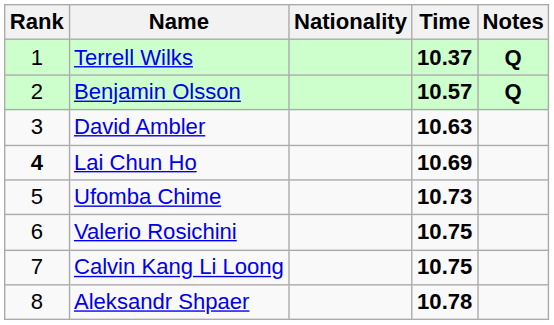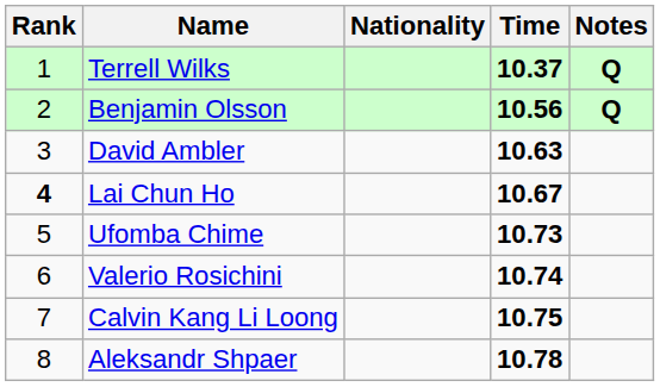Benjamin Olsson | Time: 10.57 -> 10.56
Lai Chun Ho | Time: 10.69 -> 10.67
Valerio Rosichini | Time: 10.75 -> 10.74
